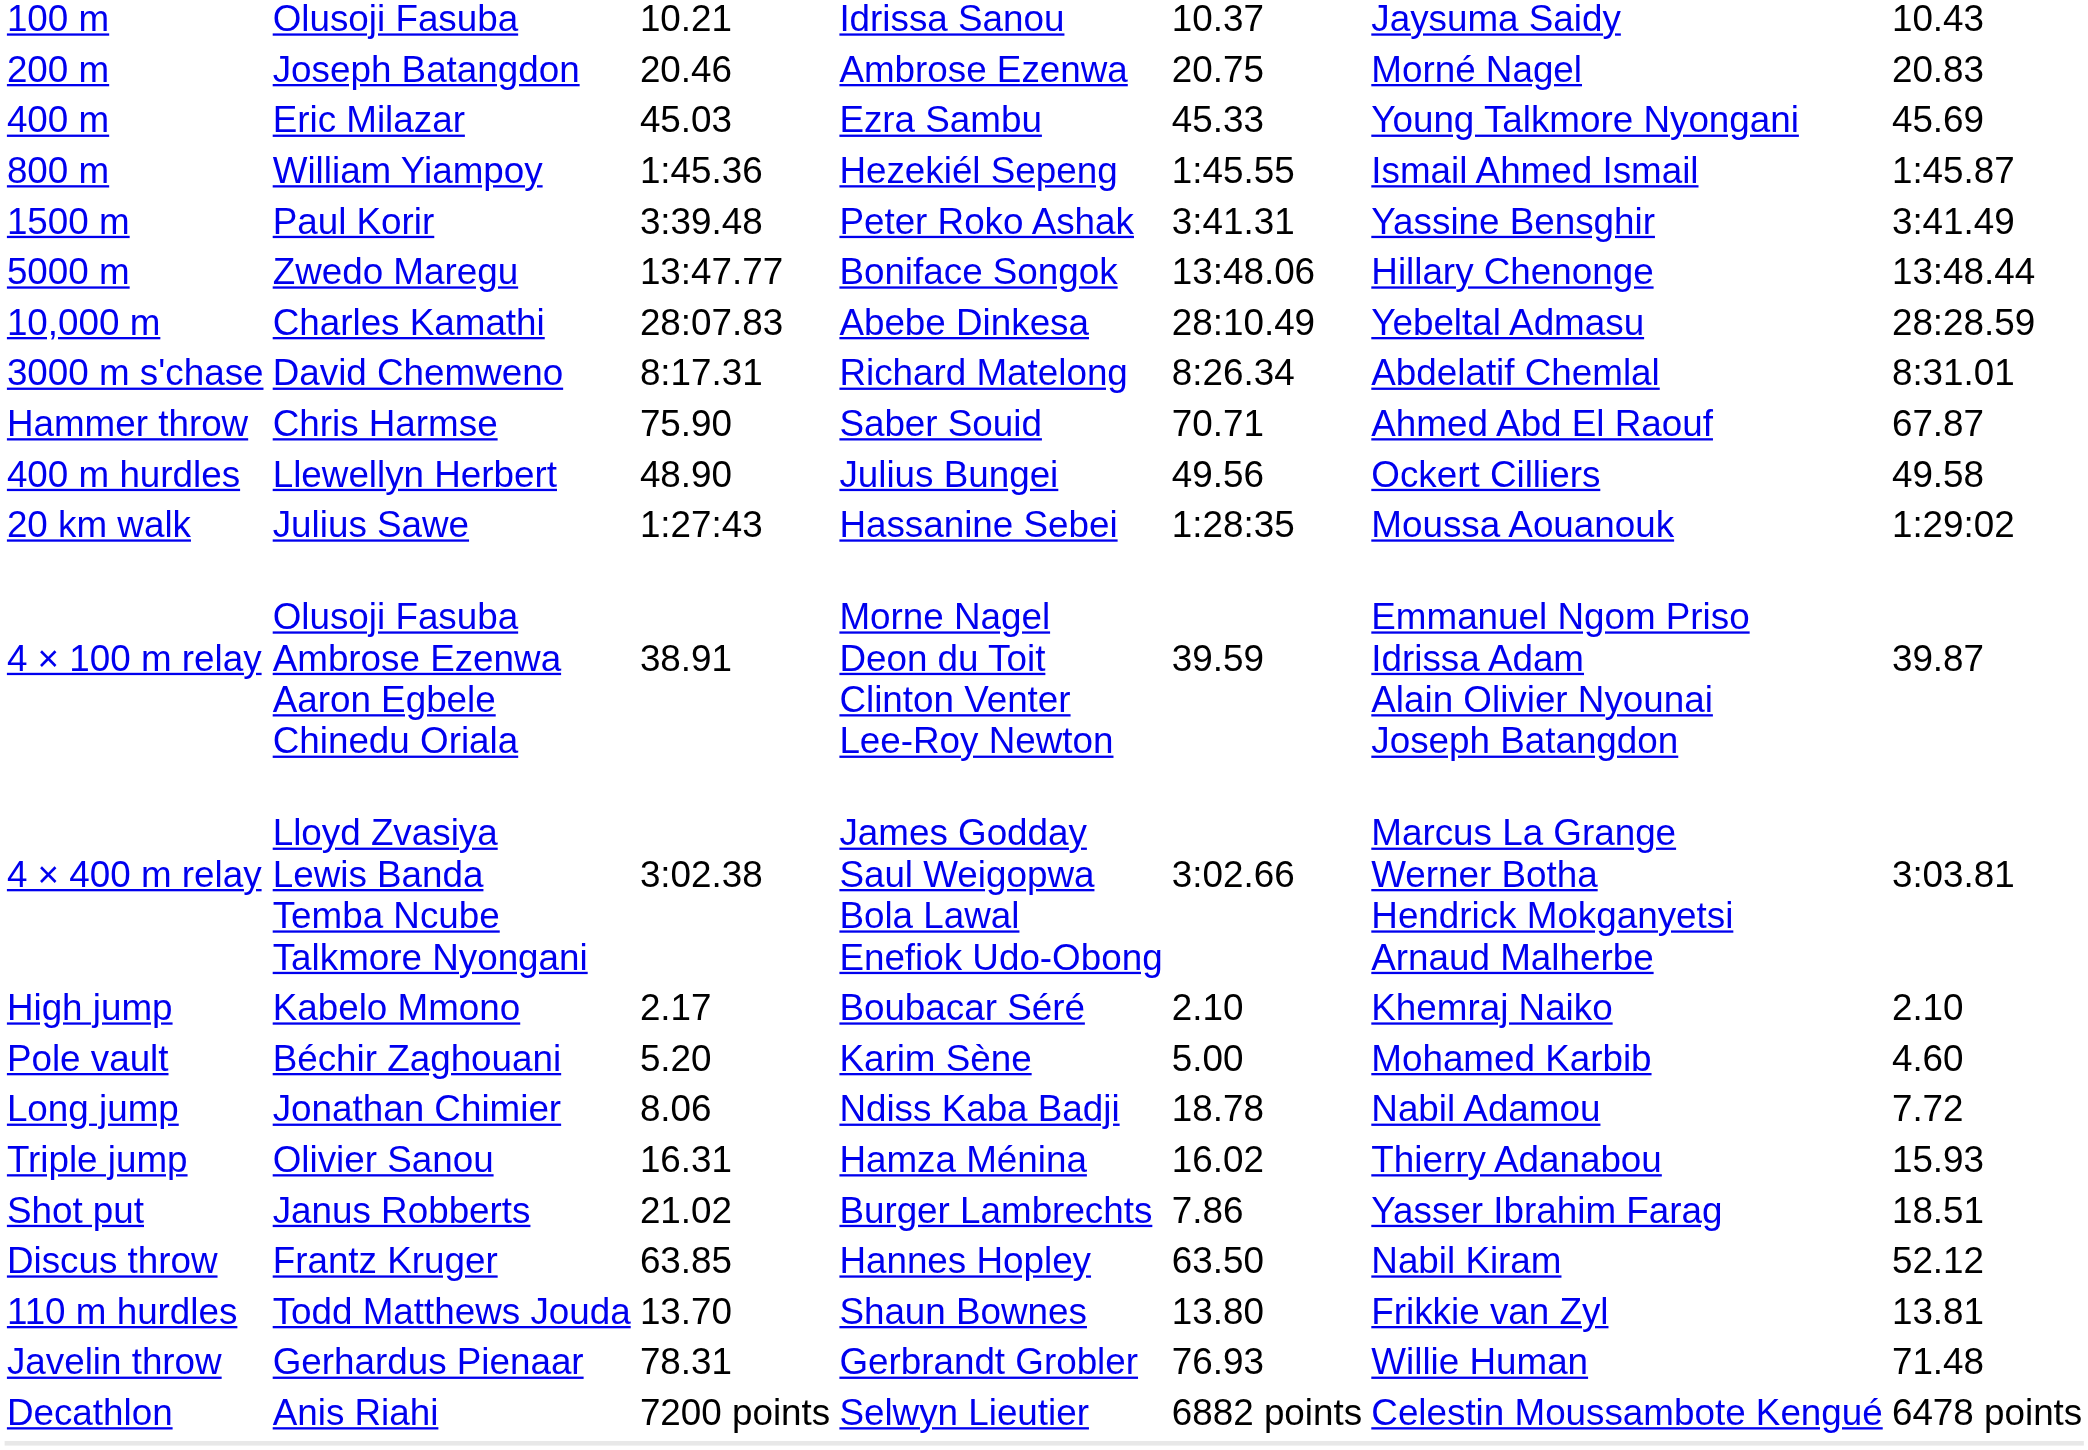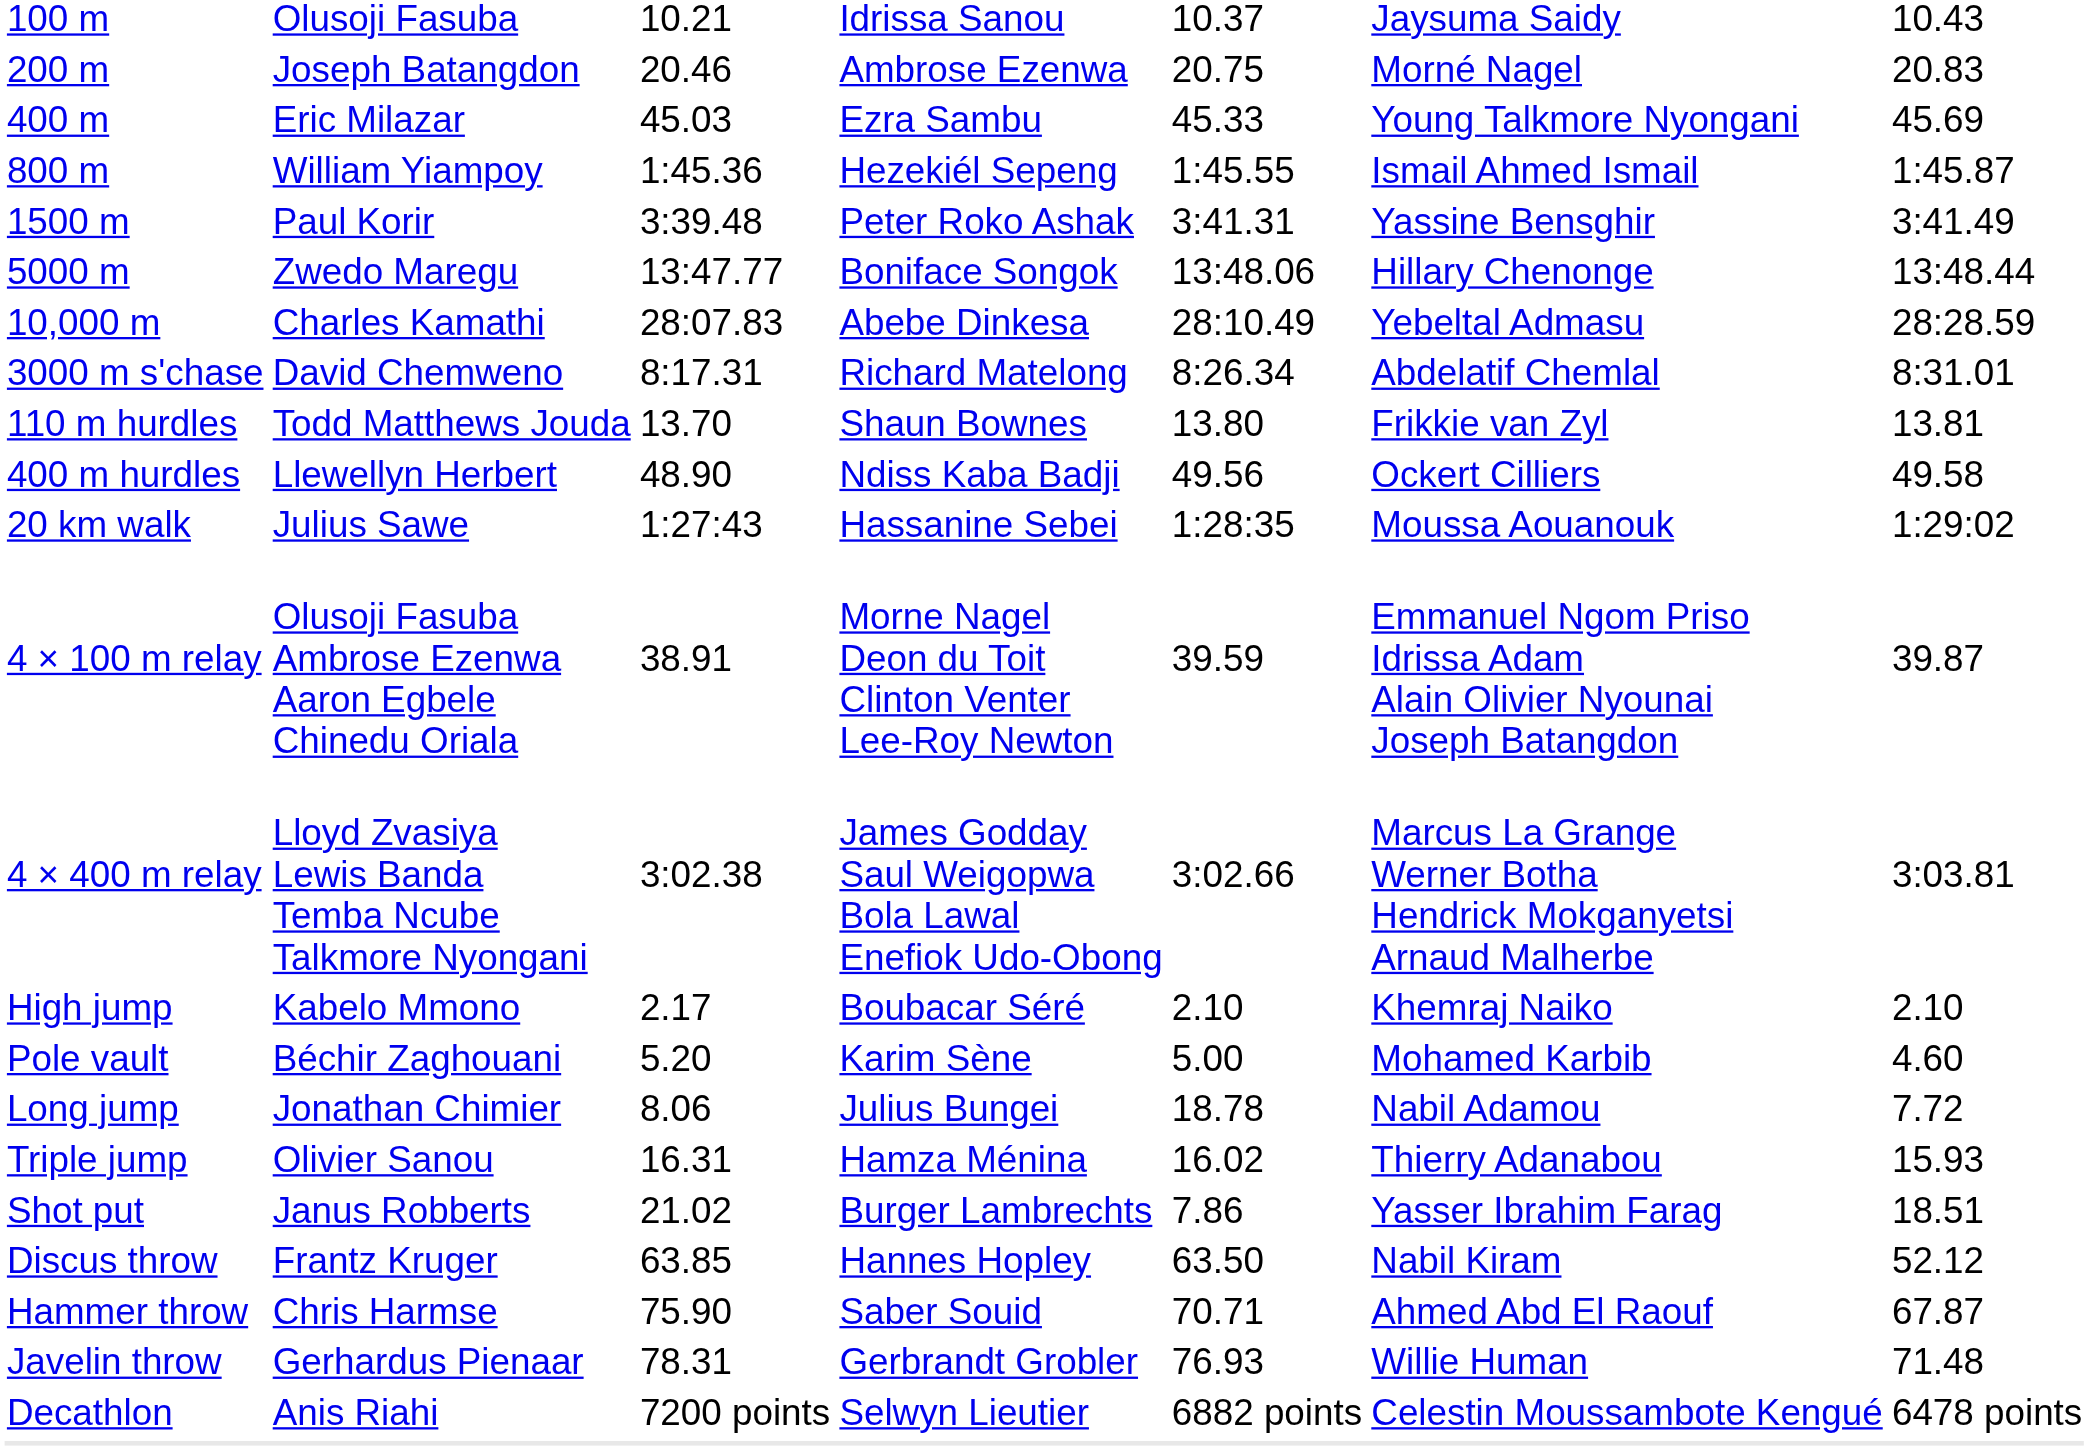rows swapped: 110 m hurdles <-> Hammer throw
400 m hurdles | column 4: Julius Bungei -> Ndiss Kaba Badji
Long jump | column 4: Ndiss Kaba Badji -> Julius Bungei
